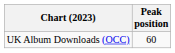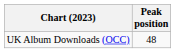UK Album Downloads (OCC) | Peak position: 60 -> 48
